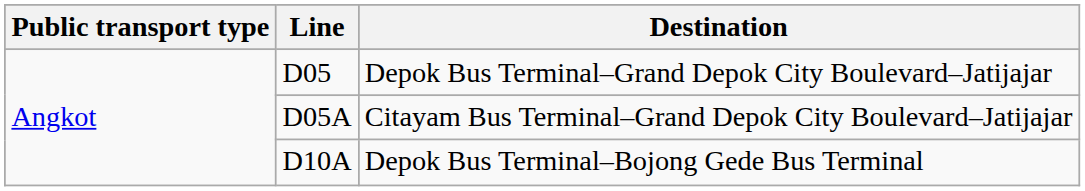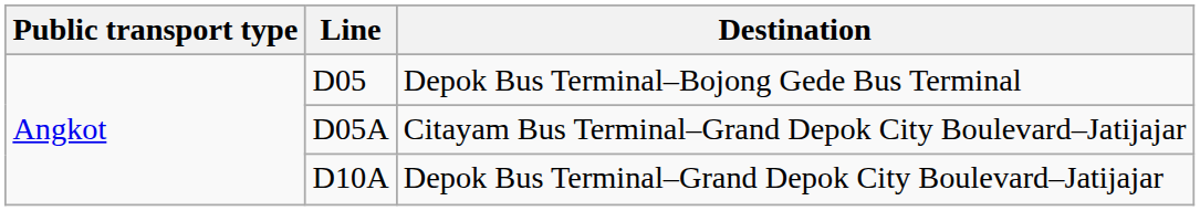D05 | Destination: Depok Bus Terminal–Grand Depok City Boulevard–Jatijajar -> Depok Bus Terminal–Bojong Gede Bus Terminal
D10A | Destination: Depok Bus Terminal–Bojong Gede Bus Terminal -> Depok Bus Terminal–Grand Depok City Boulevard–Jatijajar
